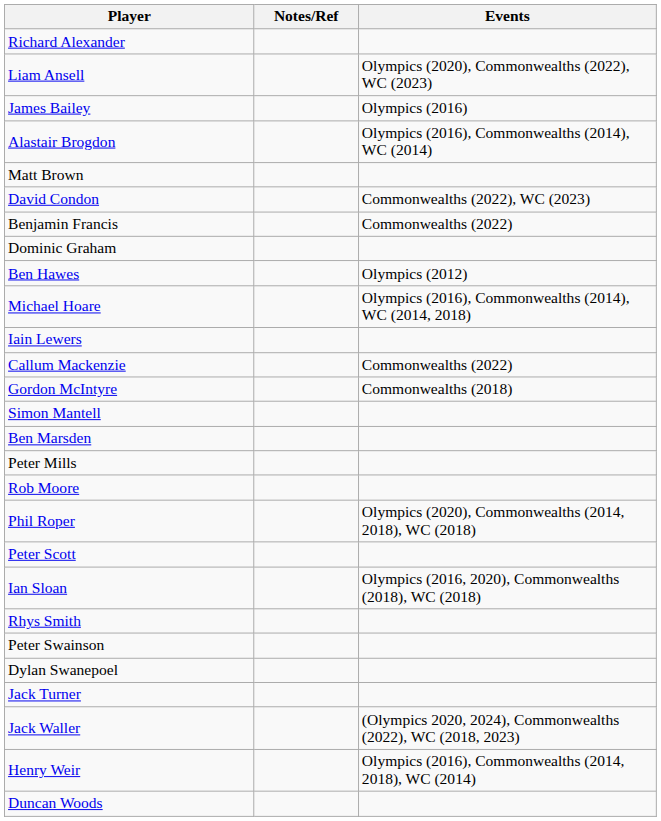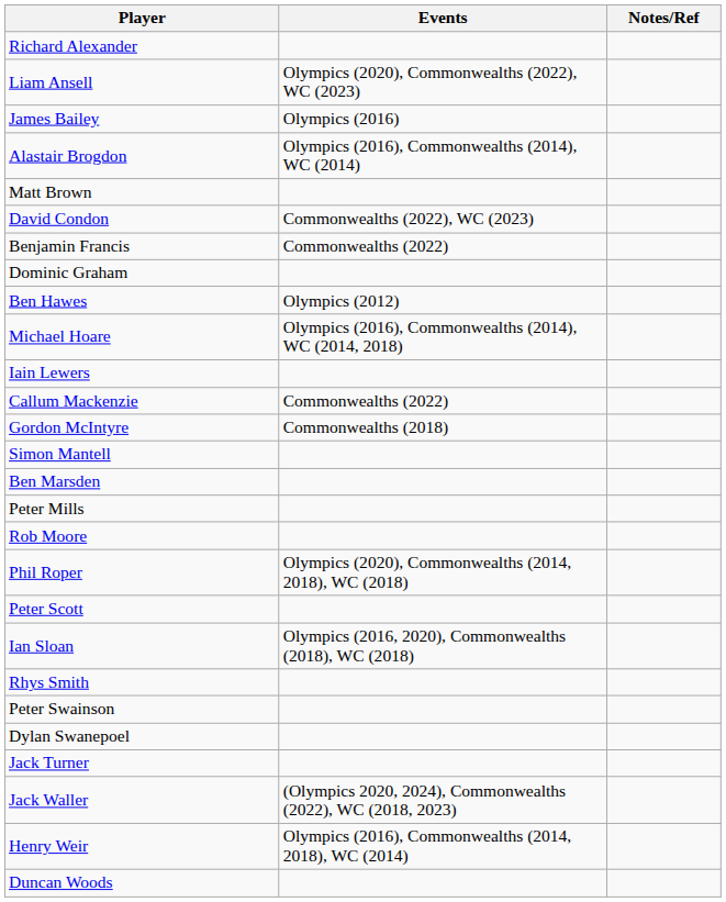columns swapped: Events <-> Notes/Ref
